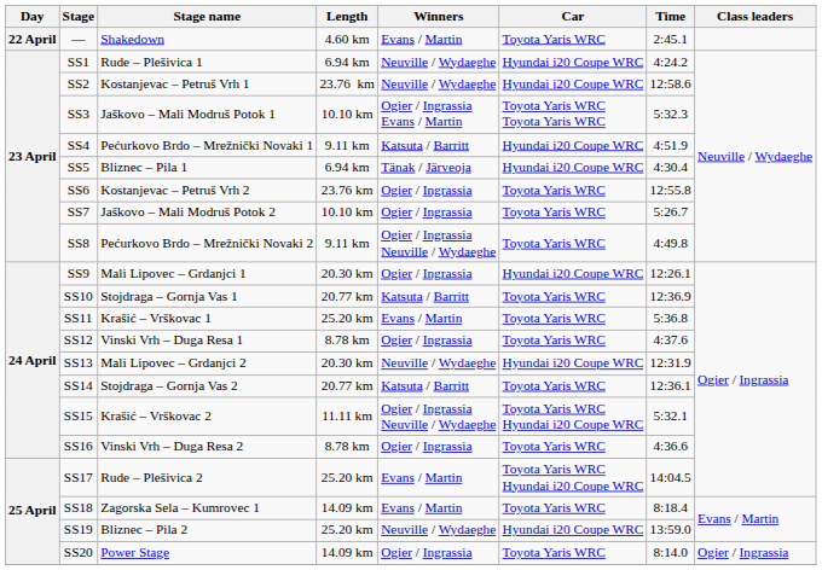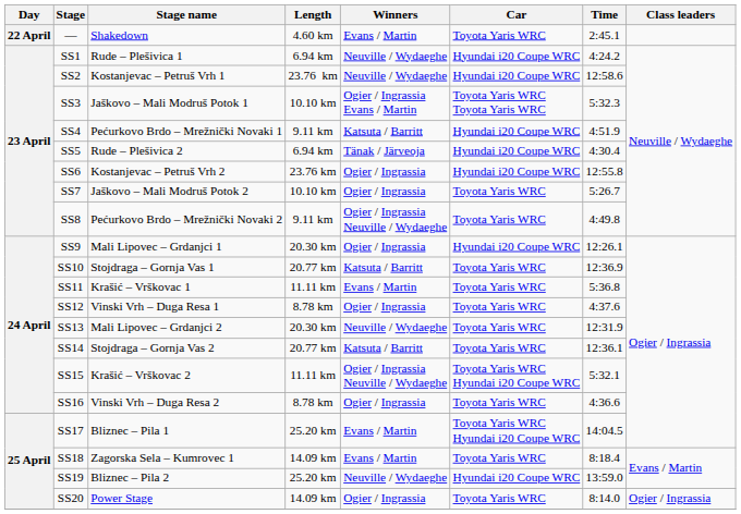SS5 | Stage name: Bliznec – Pila 1 -> Rude – Plešivica 2
SS6 | Car: Toyota Yaris WRC -> Hyundai i20 Coupe WRC
SS11 | Length: 25.20 km -> 11.11 km
SS13 | Car: Hyundai i20 Coupe WRC -> Toyota Yaris WRC
SS17 | Stage name: Rude – Plešivica 2 -> Bliznec – Pila 1
